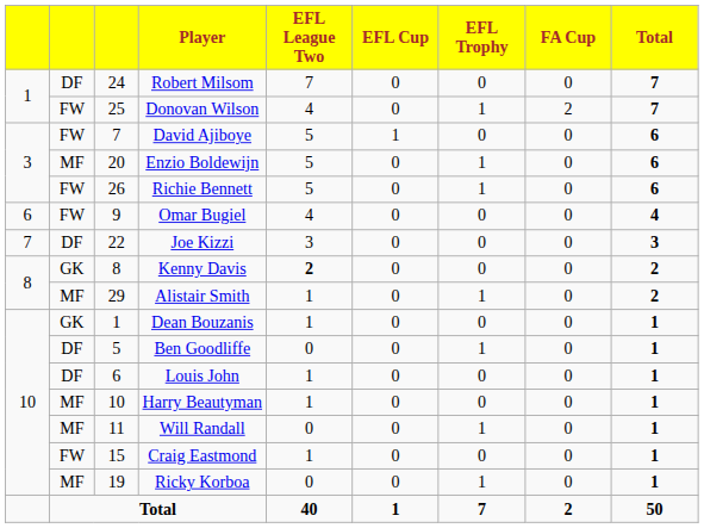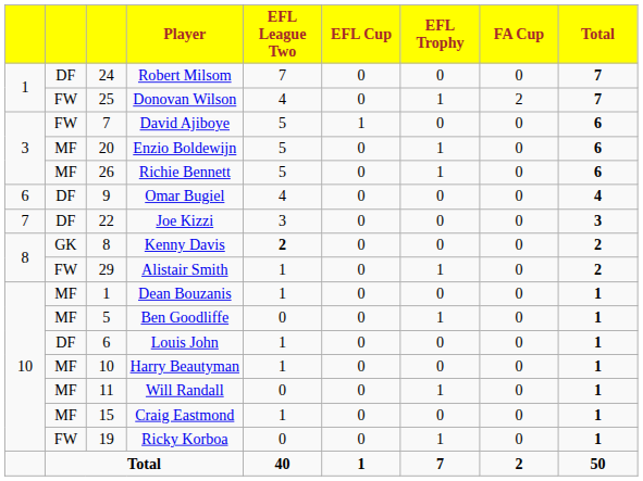Richie Bennett | column 2: FW -> MF
Omar Bugiel | column 2: FW -> DF
Alistair Smith | column 2: MF -> FW
Dean Bouzanis | column 2: GK -> MF
Ben Goodliffe | column 2: DF -> MF
Craig Eastmond | column 2: FW -> MF
Ricky Korboa | column 2: MF -> FW
